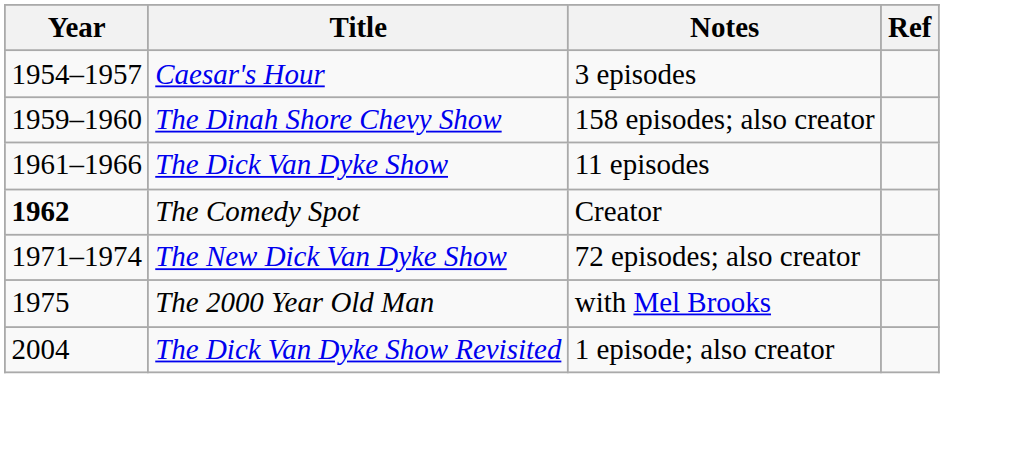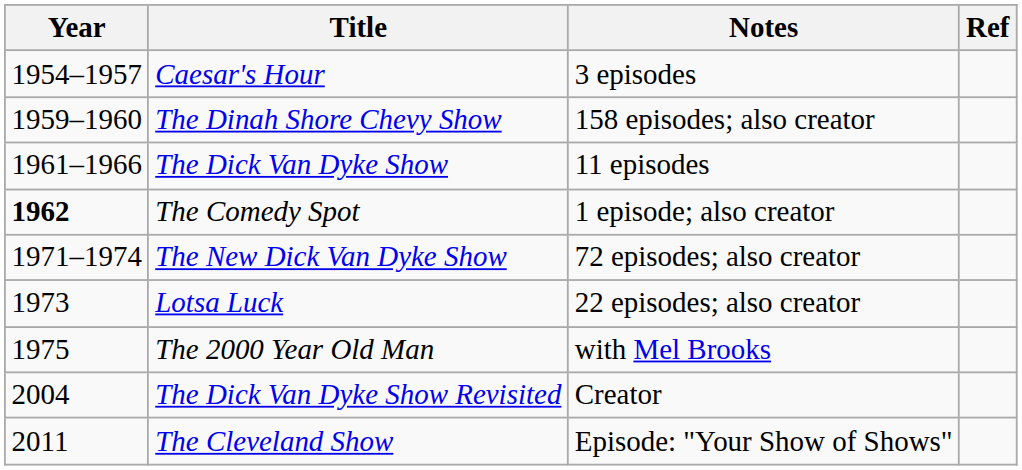The Comedy Spot | Notes: Creator -> 1 episode; also creator
+ row: 1973 | Lotsa Luck | 22 episodes; also creator
The Dick Van Dyke Show Revisited | Notes: 1 episode; also creator -> Creator
+ row: 2011 | The Cleveland Show | Episode: "Your Show of Shows"
